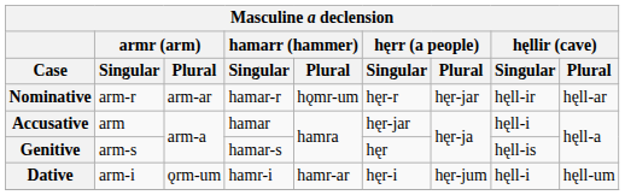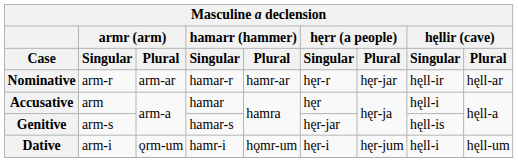Nominative | hamarr (hammer) / Plural: hǫmr-um -> hamr-ar
Accusative | hęrr (a people) / Singular: hęr-jar -> hęr
Genitive | hęrr (a people) / Singular: hęr -> hęr-jar
Dative | hamarr (hammer) / Plural: hamr-ar -> hǫmr-um
